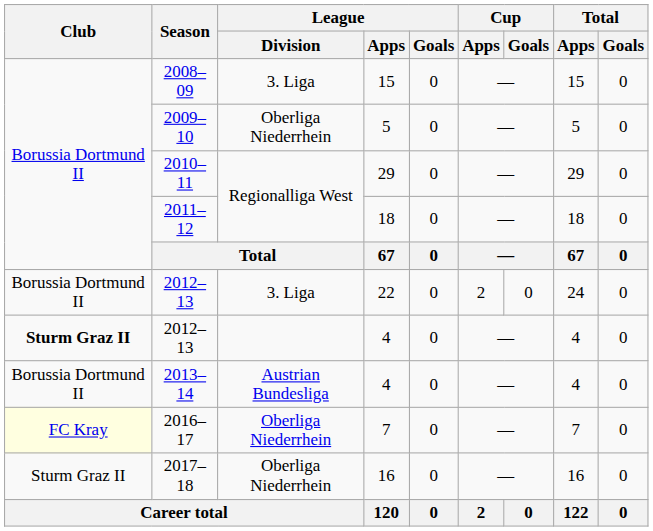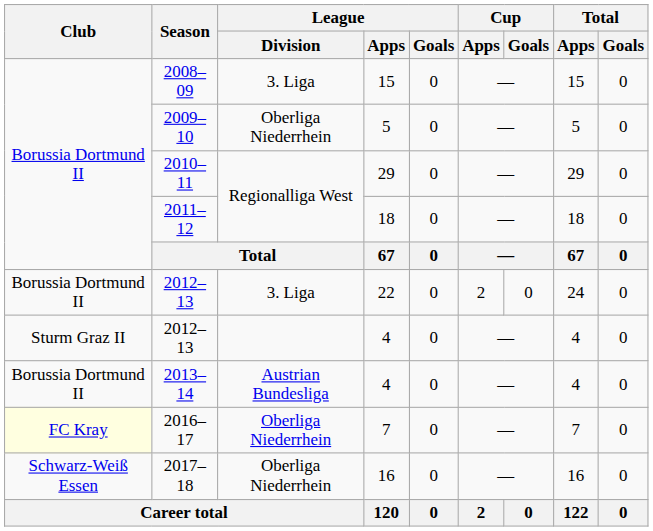2012–13 / 4 | Club: bold -> normal
2017–18 | Club: Sturm Graz II -> Schwarz-Weiß Essen
